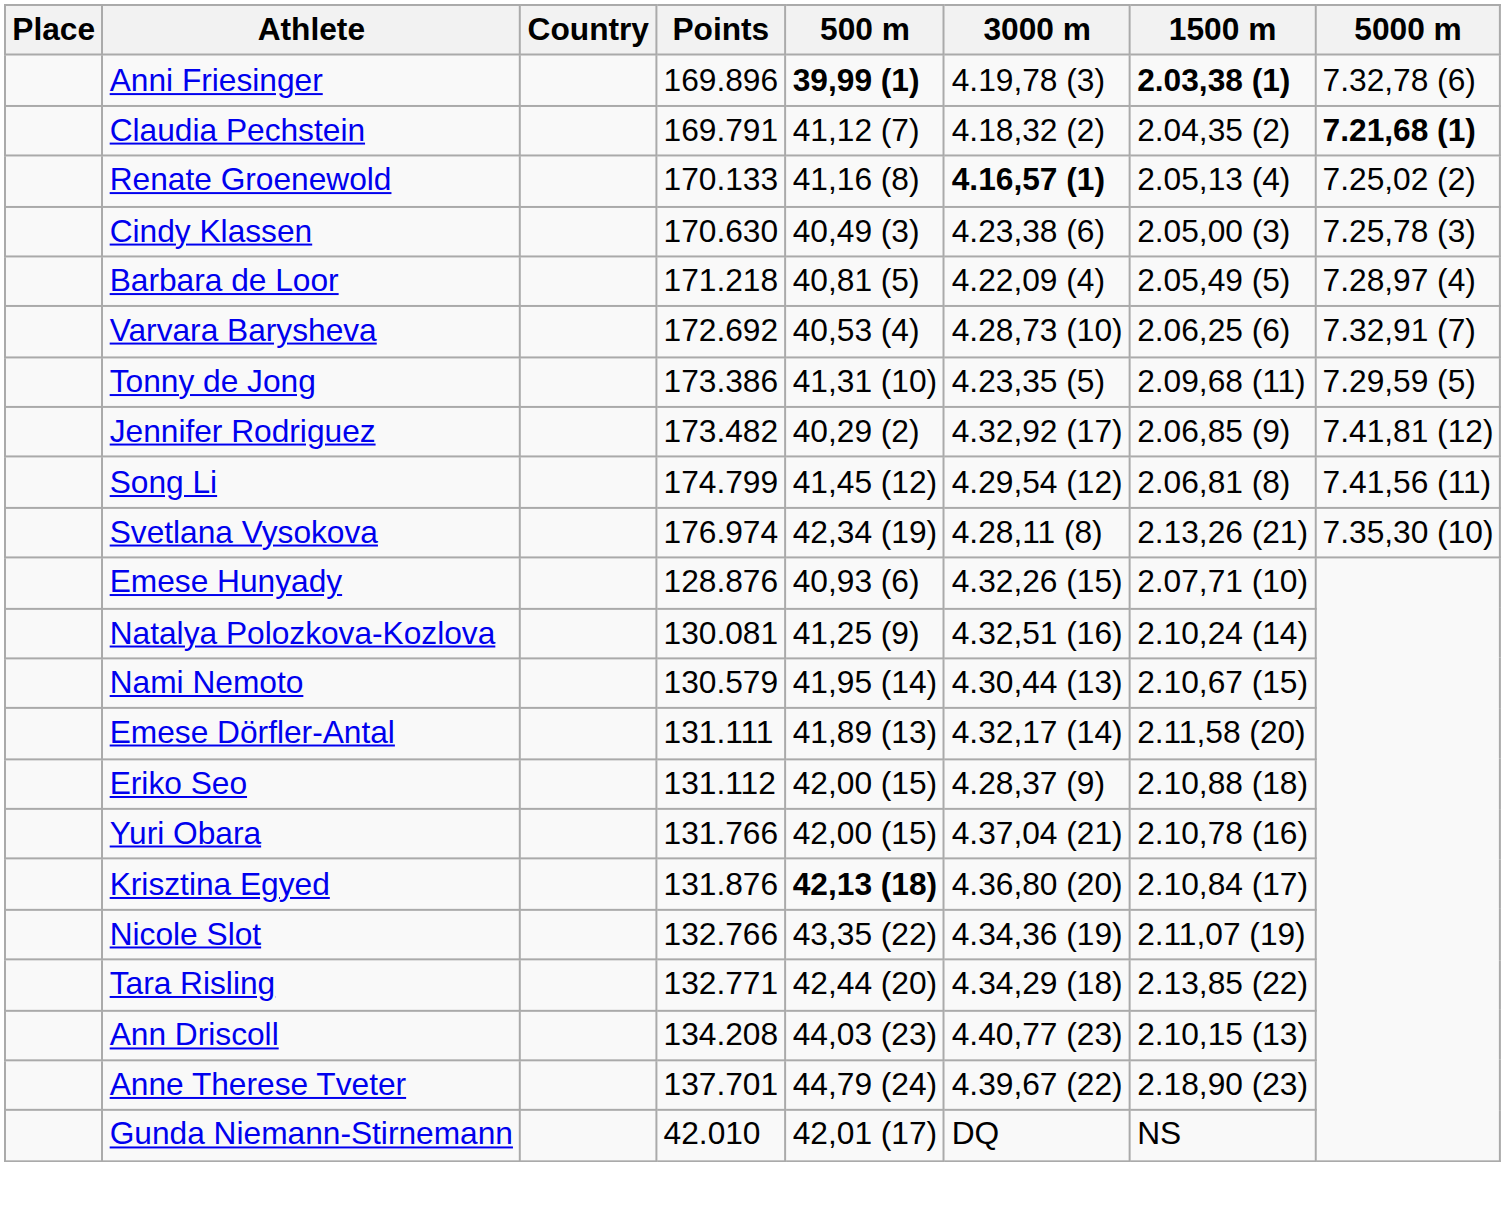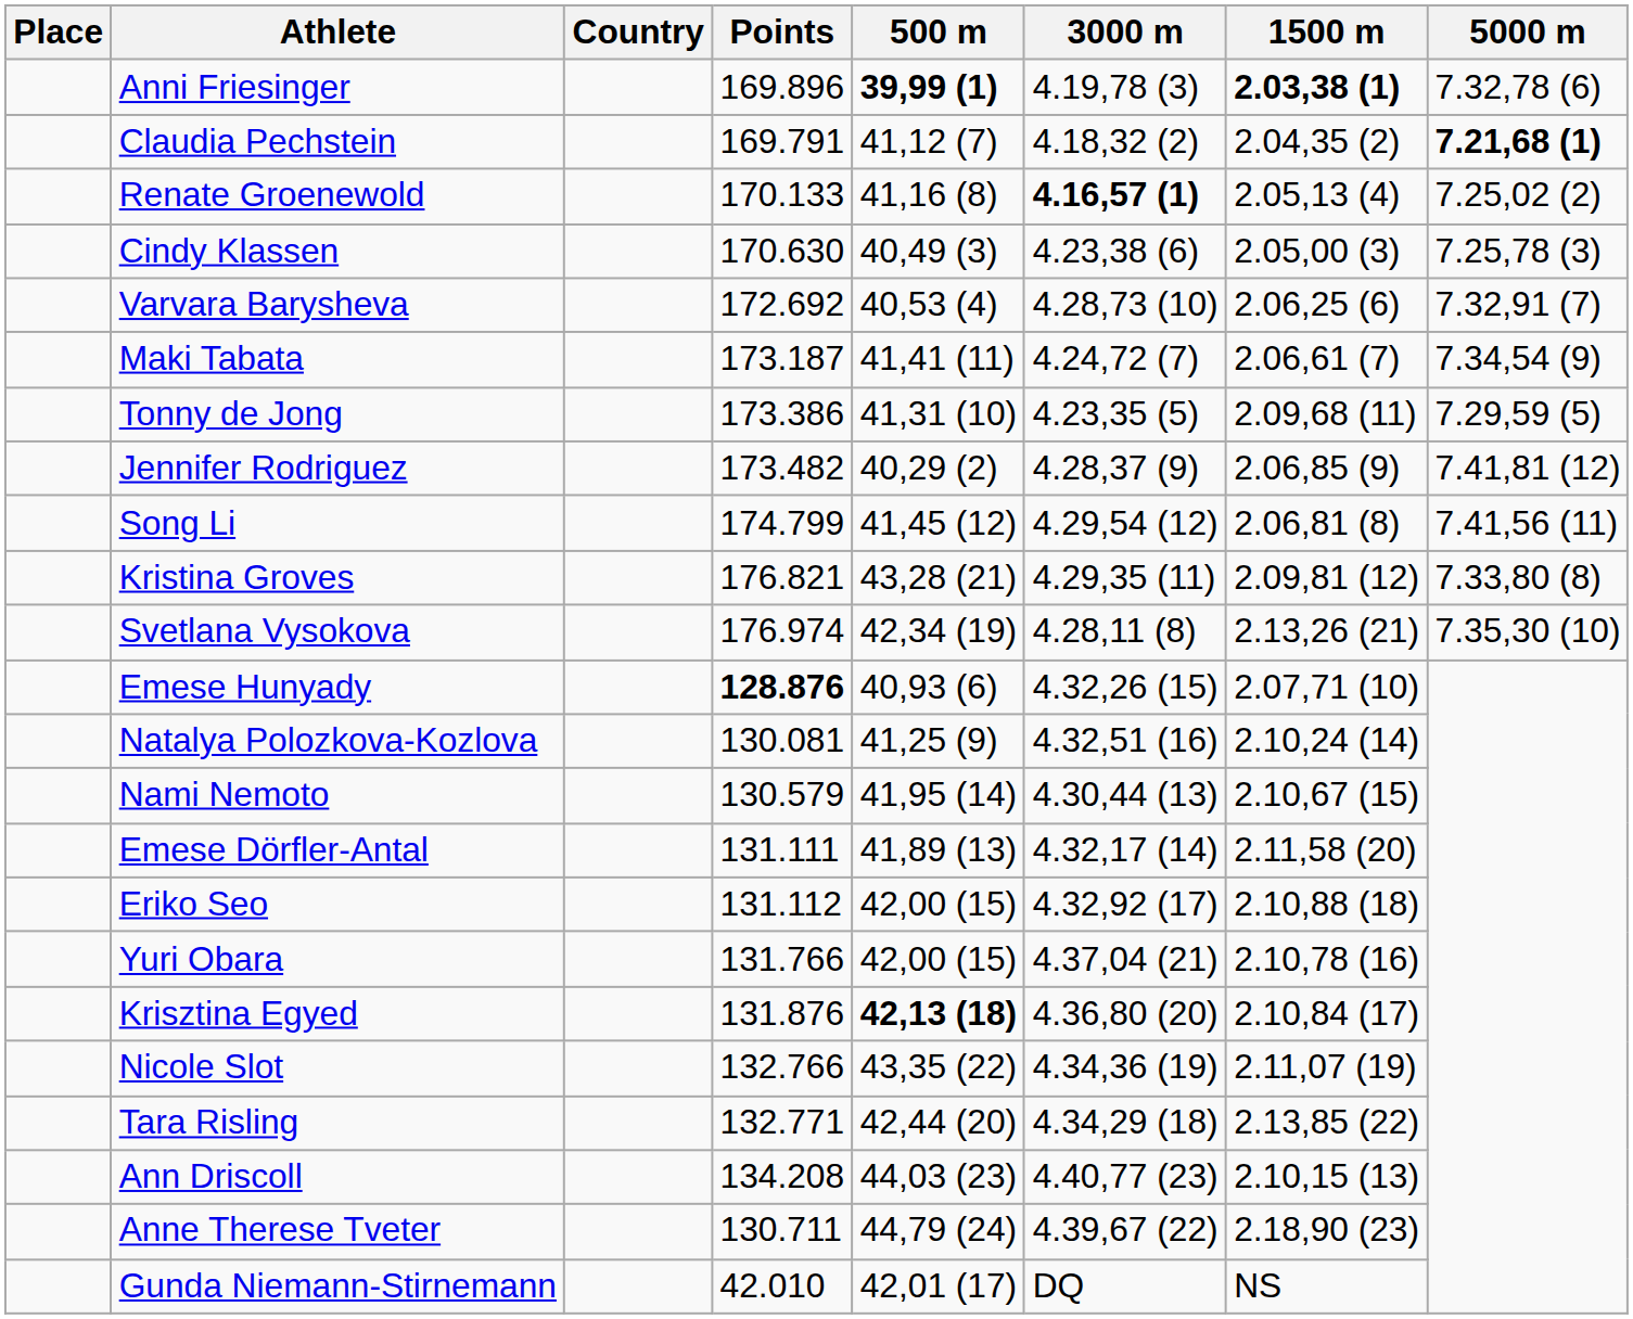- row: Barbara de Loor | 171.218 | 40,81 (5) | 4.22,09 (4) | 2.05,49 (5) | 7.28,97 (4)
+ row: Maki Tabata | 173.187 | 41,41 (11) | 4.24,72 (7) | 2.06,61 (7) | 7.34,54 (9)
Jennifer Rodriguez | 3000 m: 4.32,92 (17) -> 4.28,37 (9)
+ row: Kristina Groves | 176.821 | 43,28 (21) | 4.29,35 (11) | 2.09,81 (12) | 7.33,80 (8)
Emese Hunyady | Points: normal -> bold
Eriko Seo | 3000 m: 4.28,37 (9) -> 4.32,92 (17)
Anne Therese Tveter | Points: 137.701 -> 130.711
